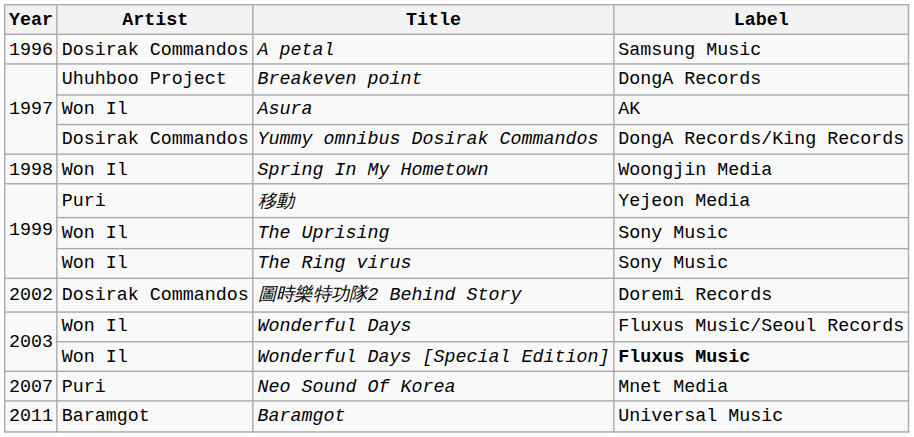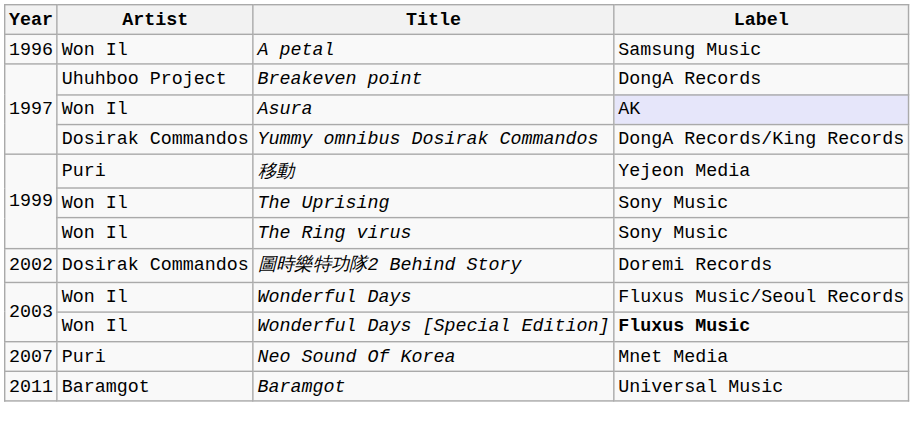A petal | Artist: Dosirak Commandos -> Won Il
Asura | Label: no background -> lavender background
- row: 1998 | Won Il | Spring In My Hometown | Woongjin Media
